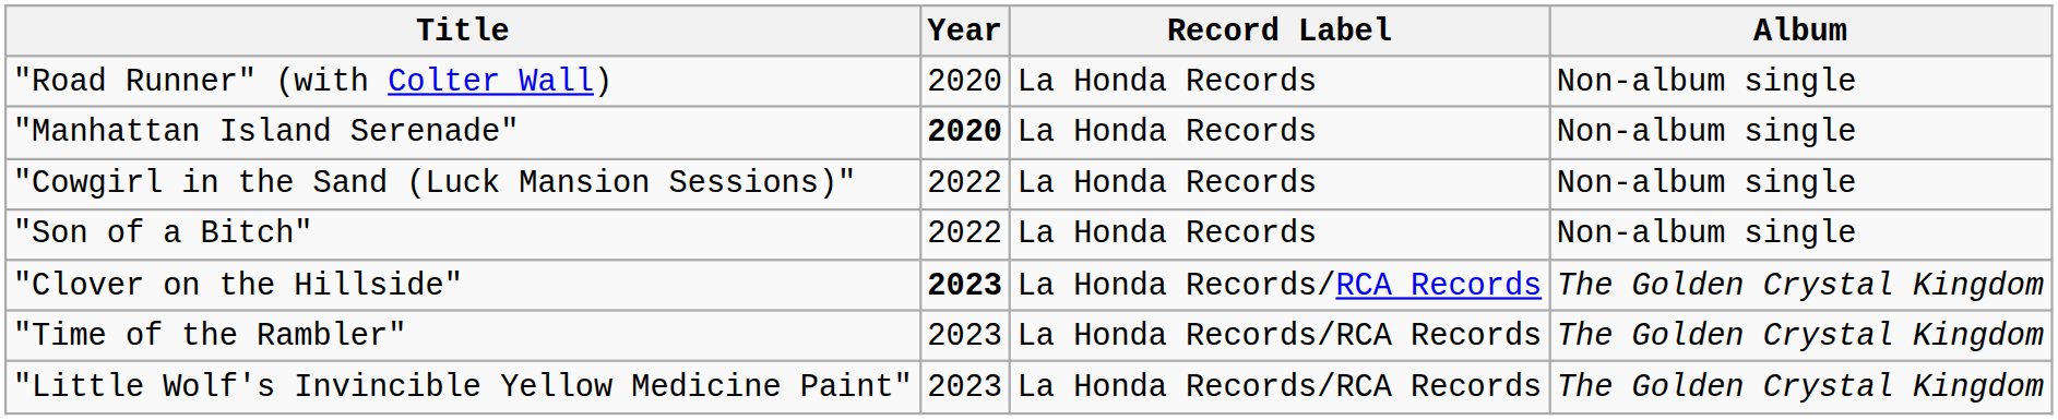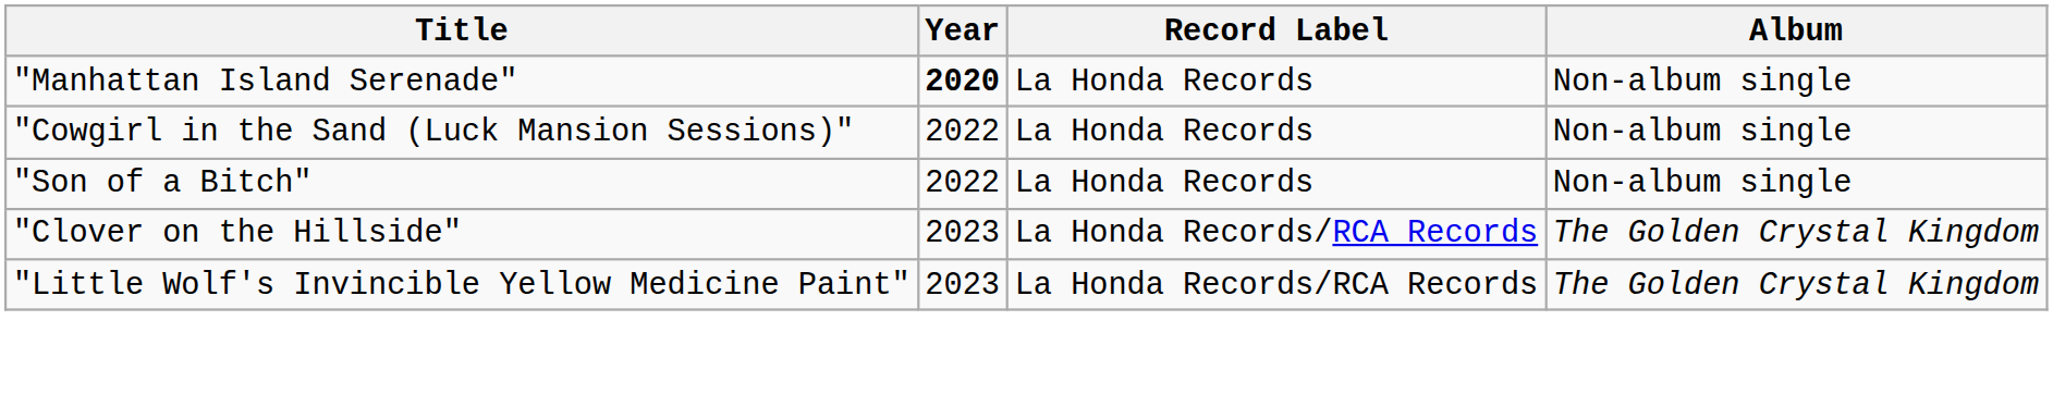- row: "Road Runner" (with Colter Wall) | 2020 | La Honda Records | Non-album single
"Clover on the Hillside" | Year: bold -> normal
- row: "Time of the Rambler" | 2023 | La Honda Records/RCA Records | The Golden Crystal Kingdom
